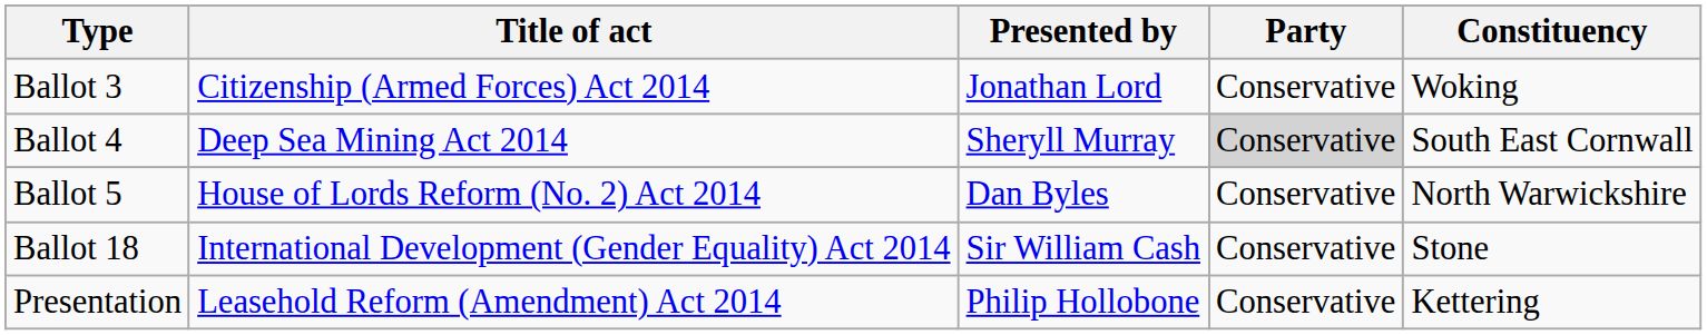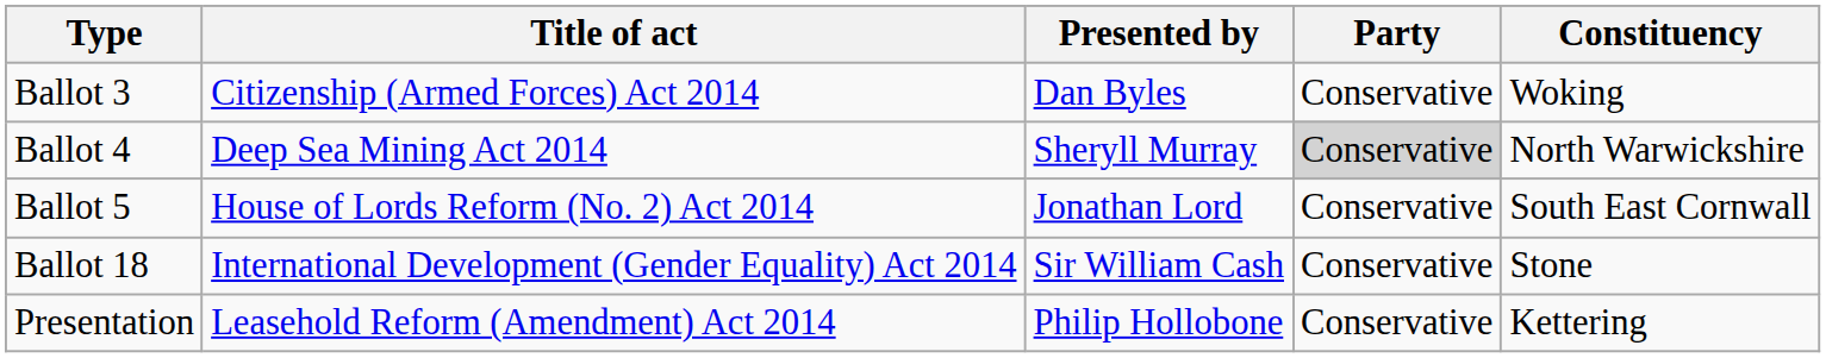Ballot 3 | Presented by: Jonathan Lord -> Dan Byles
Ballot 4 | Constituency: South East Cornwall -> North Warwickshire
Ballot 5 | Presented by: Dan Byles -> Jonathan Lord
Ballot 5 | Constituency: North Warwickshire -> South East Cornwall
